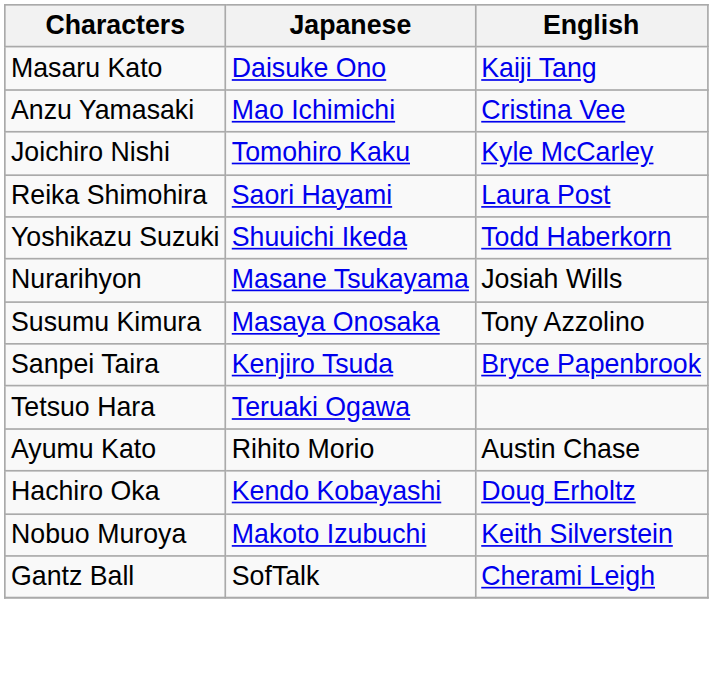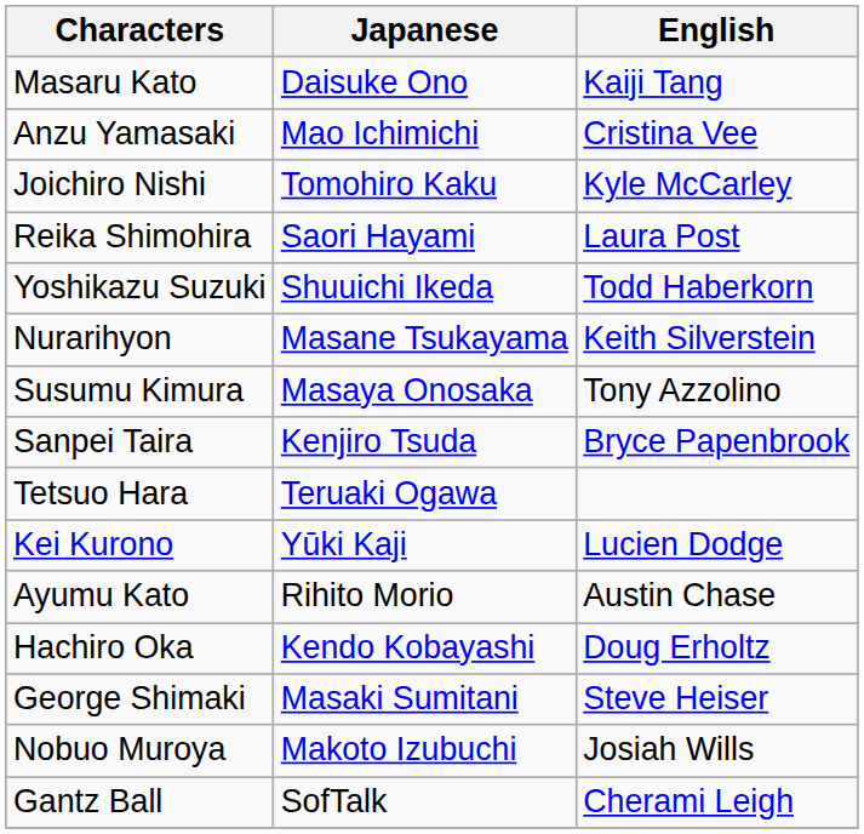Nurarihyon | English: Josiah Wills -> Keith Silverstein
+ row: Kei Kurono | Yūki Kaji | Lucien Dodge
+ row: George Shimaki | Masaki Sumitani | Steve Heiser
Nobuo Muroya | English: Keith Silverstein -> Josiah Wills
